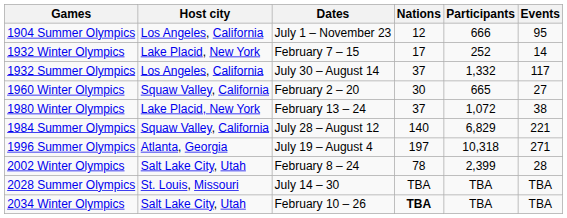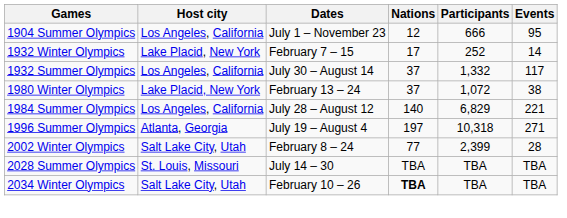- row: 1960 Winter Olympics | Squaw Valley, California | February 2 – 20 | 30 | 665 | 27
1984 Summer Olympics | Host city: Squaw Valley, California -> Los Angeles, California
2002 Winter Olympics | Nations: 78 -> 77
